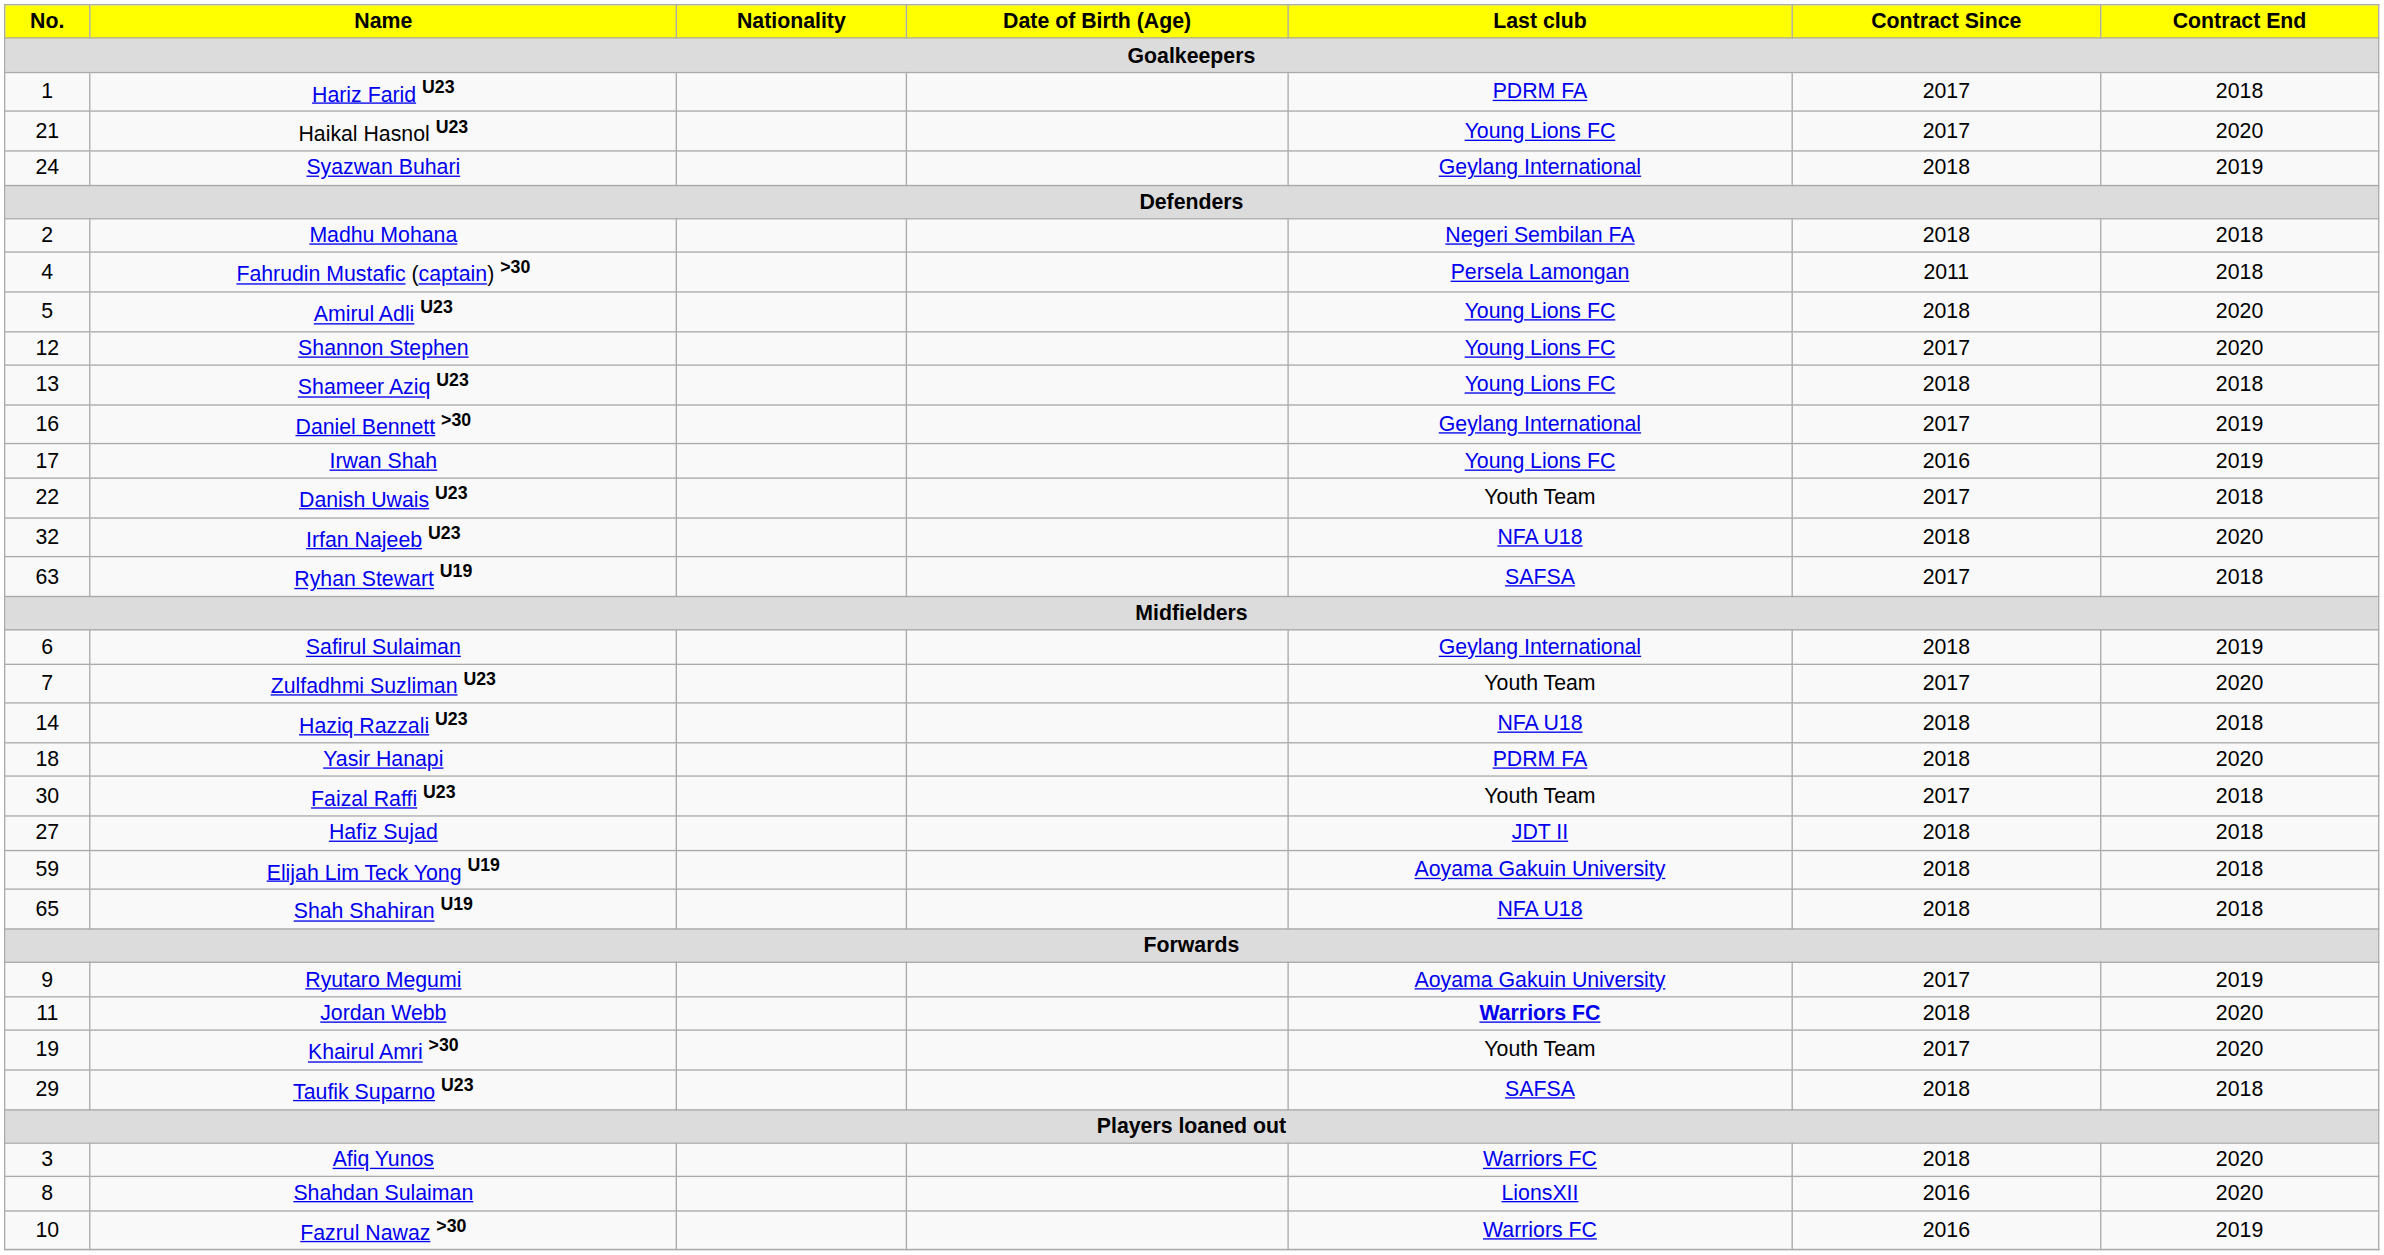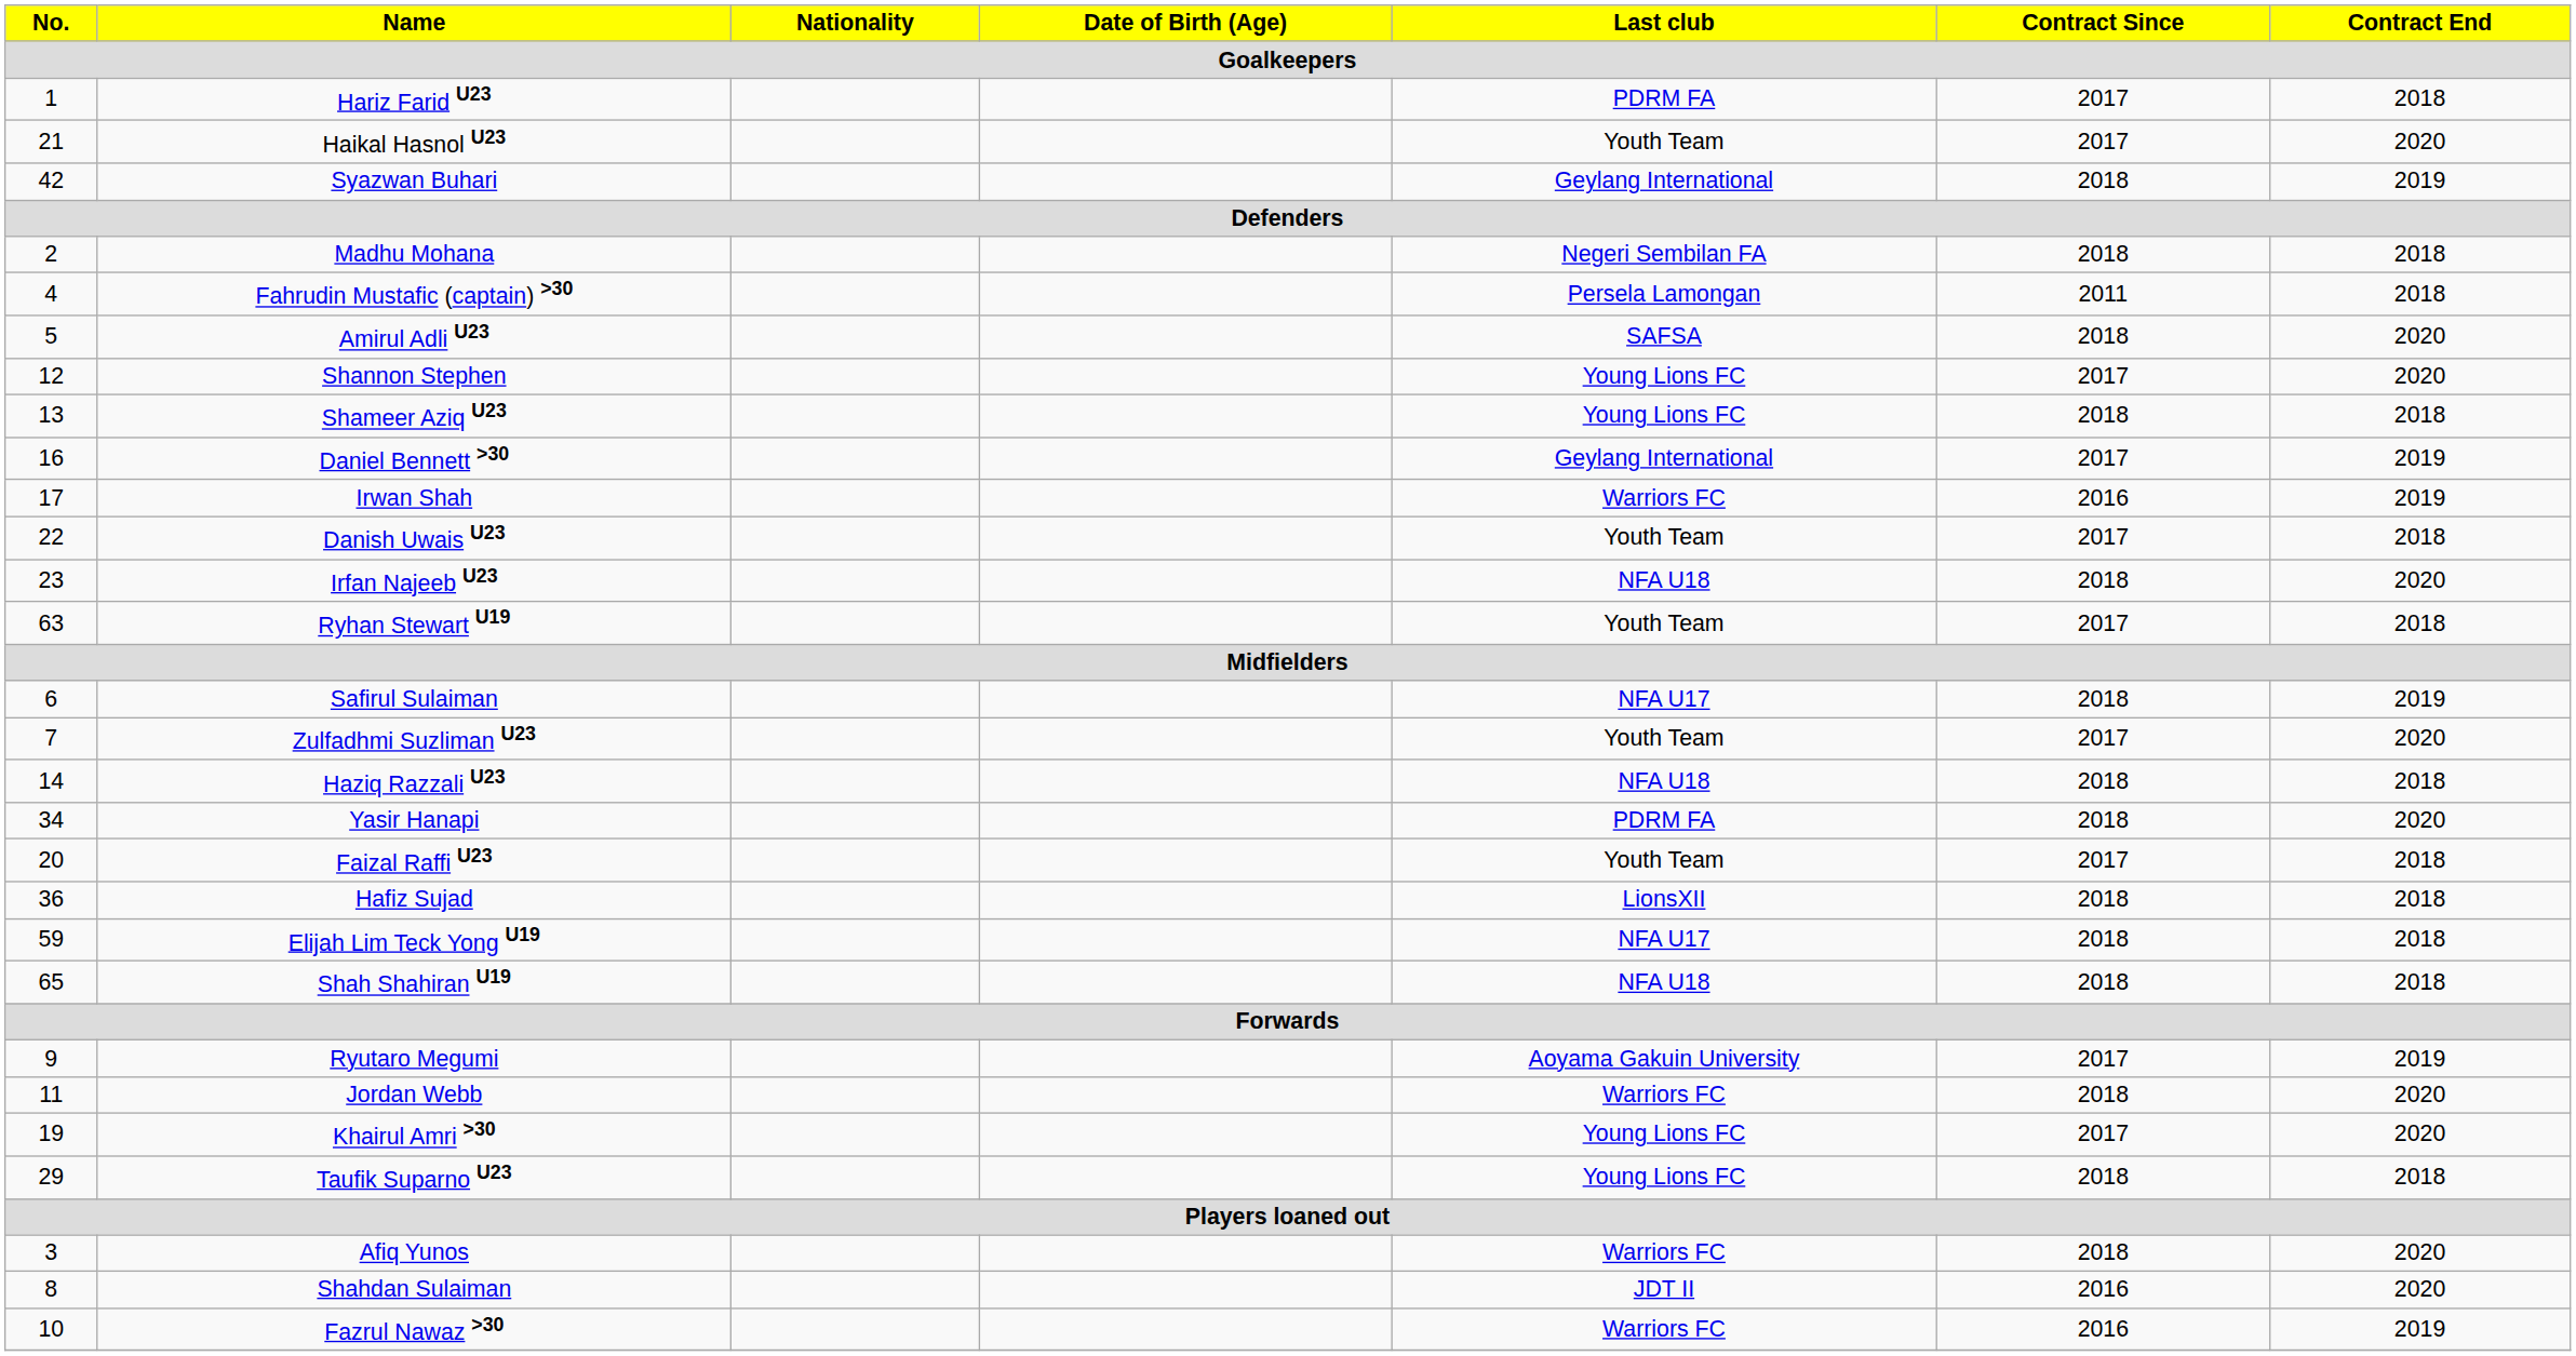Haikal Hasnol U23 | Last club: Young Lions FC -> Youth Team
Syazwan Buhari | No.: 24 -> 42
Amirul Adli U23 | Last club: Young Lions FC -> SAFSA
Irwan Shah | Last club: Young Lions FC -> Warriors FC
Irfan Najeeb U23 | No.: 32 -> 23
Ryhan Stewart U19 | Last club: SAFSA -> Youth Team
Safirul Sulaiman | Last club: Geylang International -> NFA U17
Yasir Hanapi | No.: 18 -> 34
Faizal Raffi U23 | No.: 30 -> 20
Hafiz Sujad | No.: 27 -> 36
Hafiz Sujad | Last club: JDT II -> LionsXII
Elijah Lim Teck Yong U19 | Last club: Aoyama Gakuin University -> NFA U17
Jordan Webb | Last club: bold -> normal
Khairul Amri >30 | Last club: Youth Team -> Young Lions FC
Taufik Suparno U23 | Last club: SAFSA -> Young Lions FC
Shahdan Sulaiman | Last club: LionsXII -> JDT II
